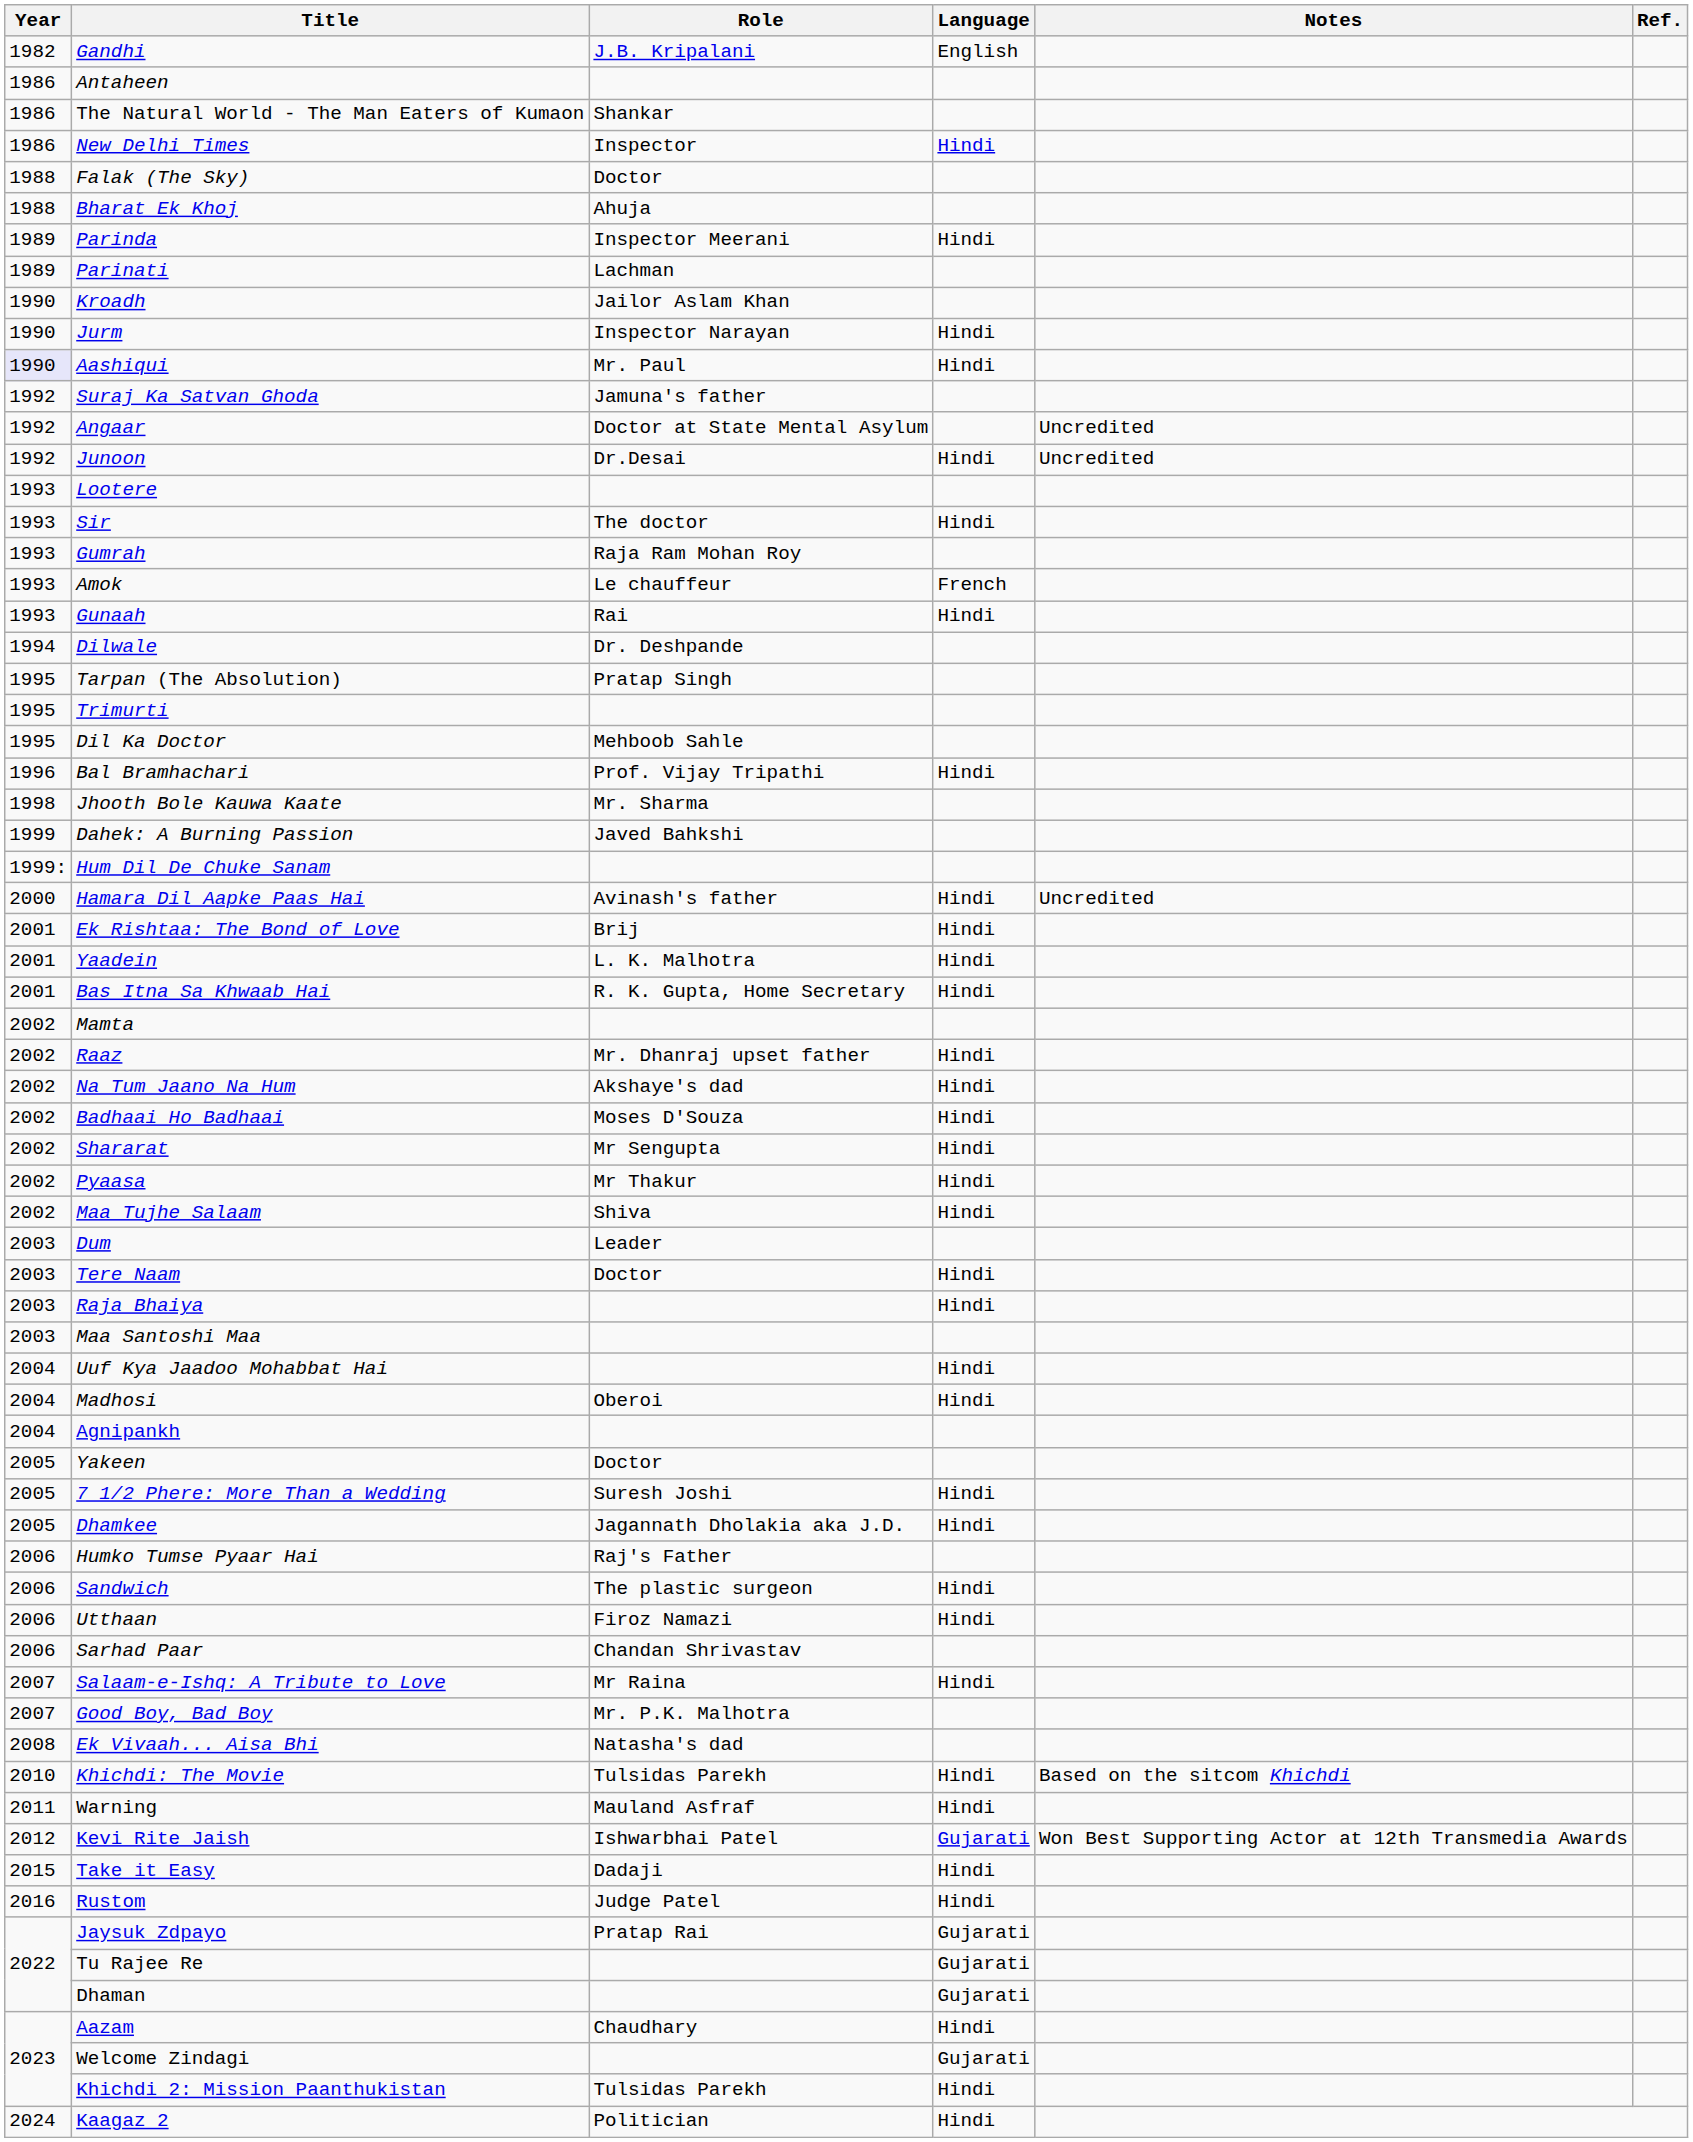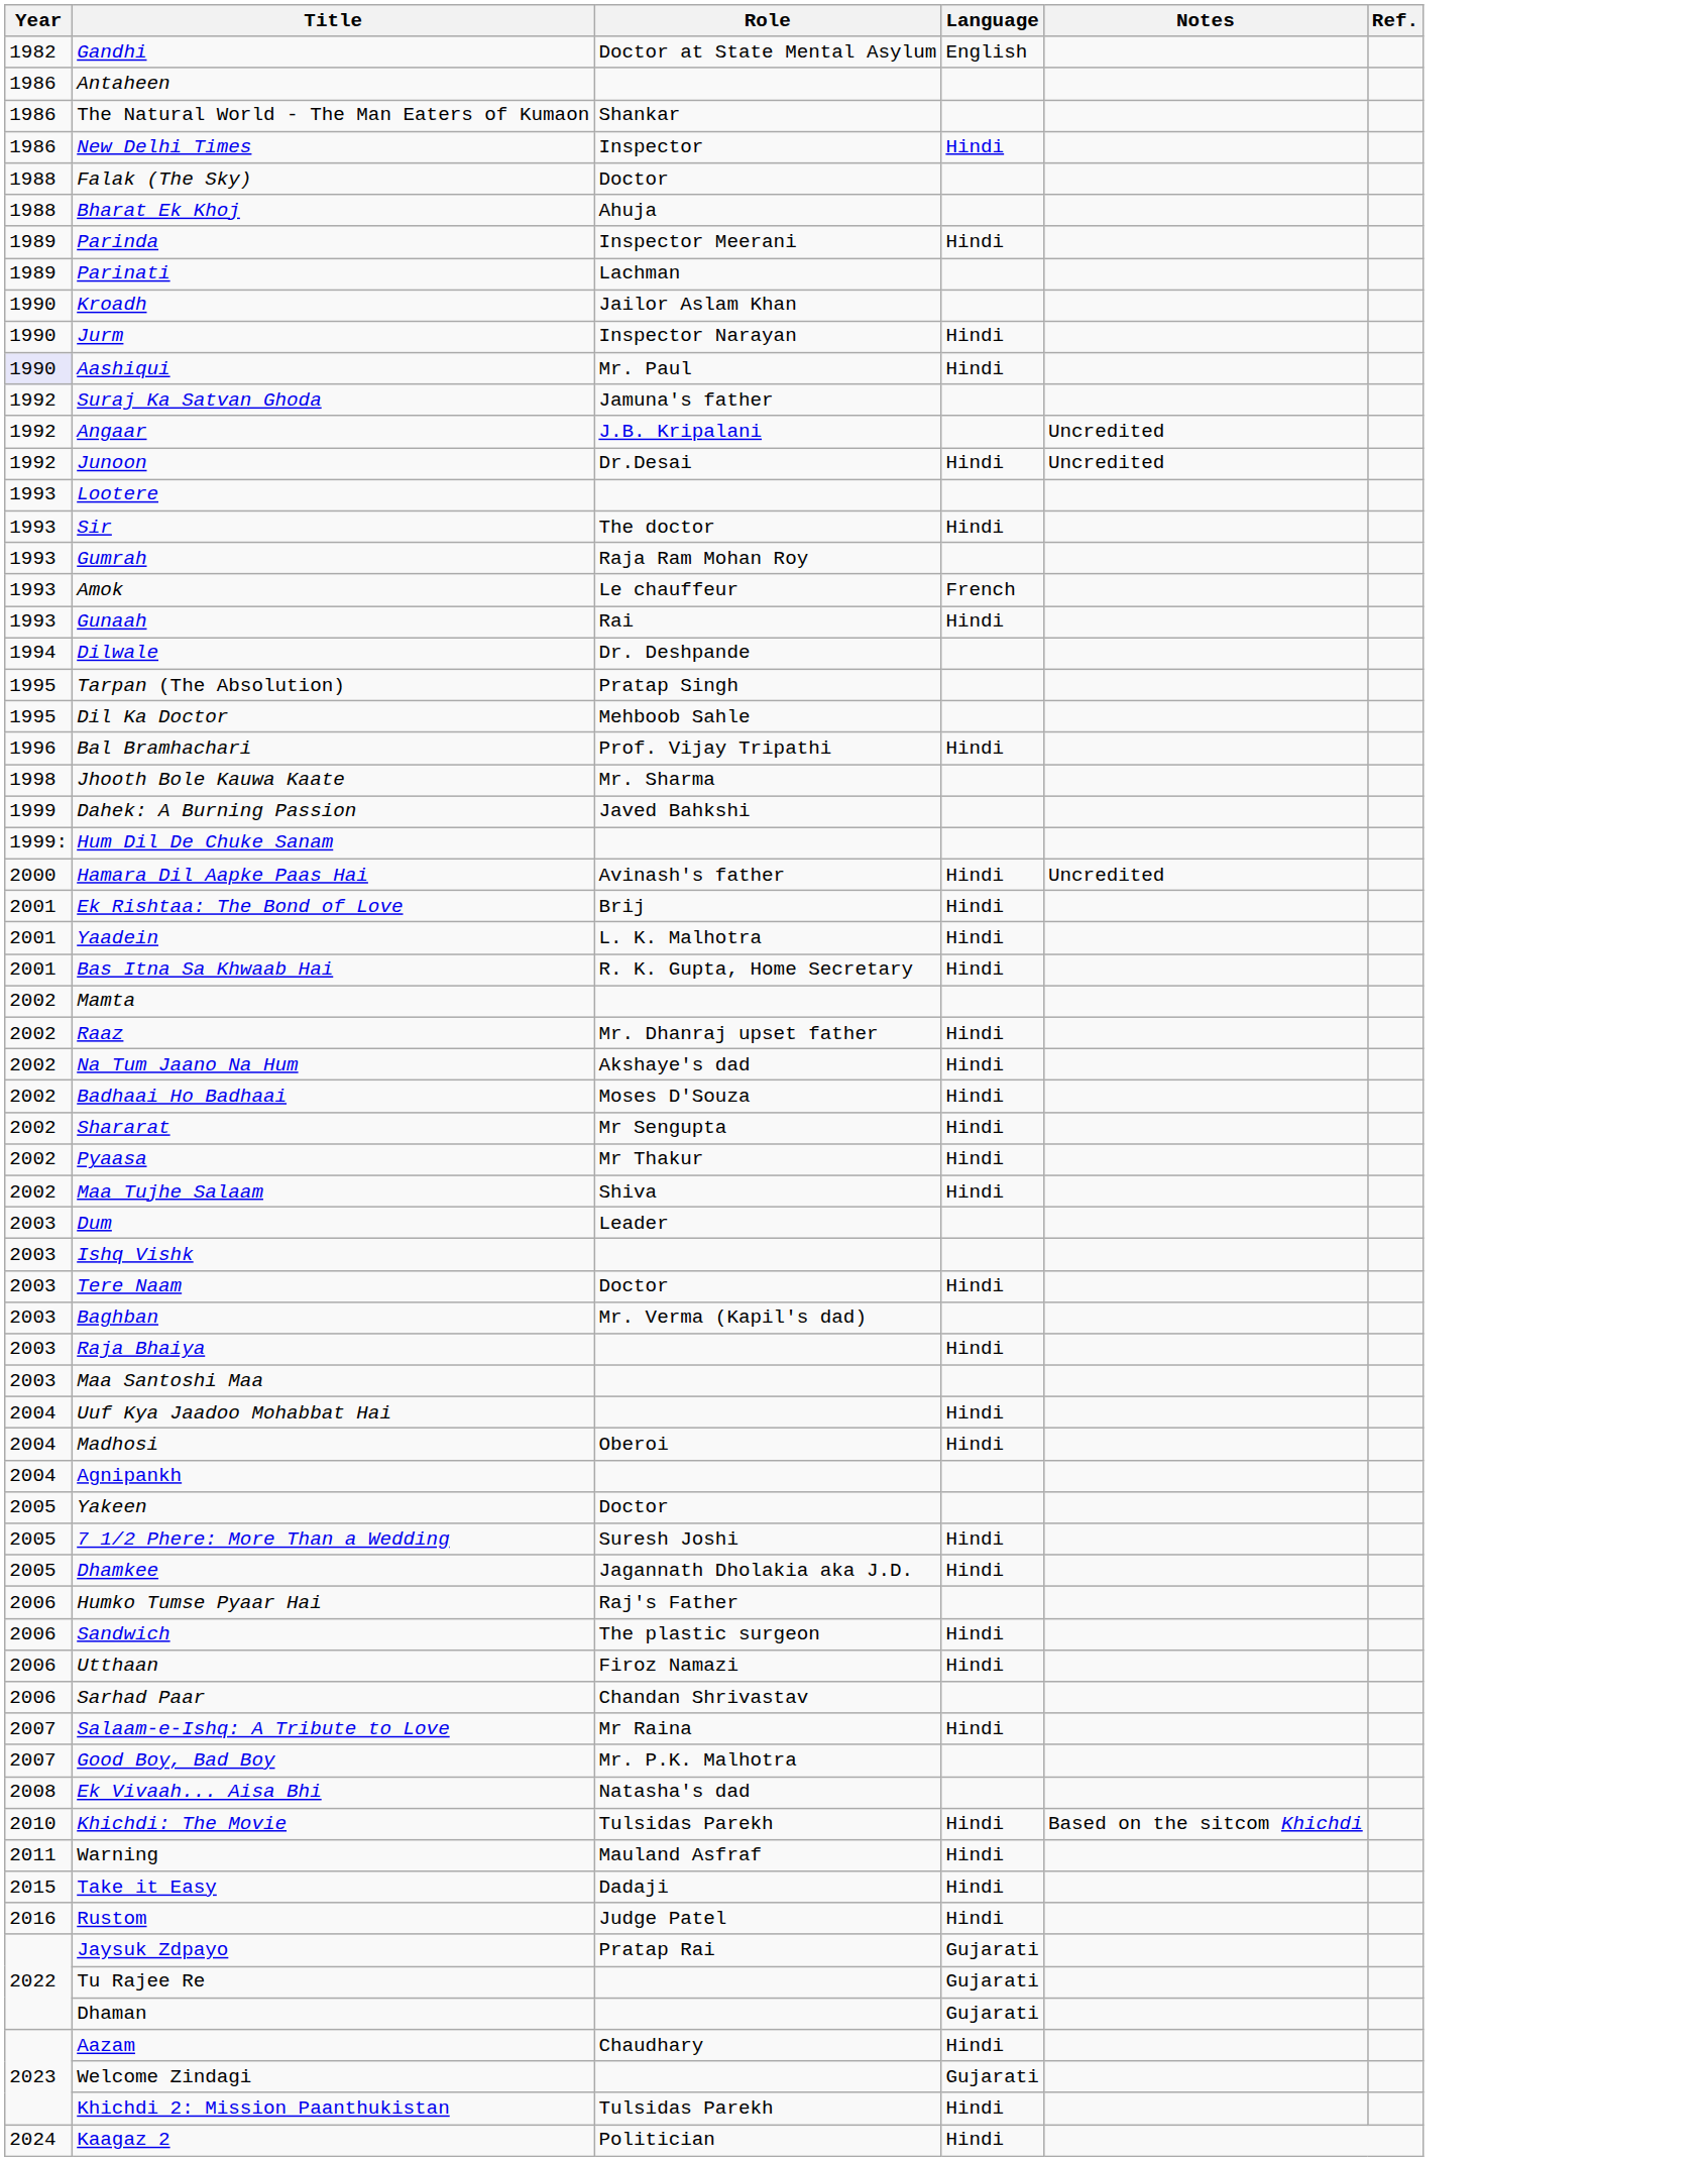Gandhi | Role: J.B. Kripalani -> Doctor at State Mental Asylum
Angaar | Role: Doctor at State Mental Asylum -> J.B. Kripalani
- row: 1995 | Trimurti
+ row: 2003 | Ishq Vishk
+ row: 2003 | Baghban | Mr. Verma (Kapil's dad)
- row: 2012 | Kevi Rite Jaish | Ishwarbhai Patel | Gujarati | Won Best Supporting Actor at 12th Transmedia Awards
